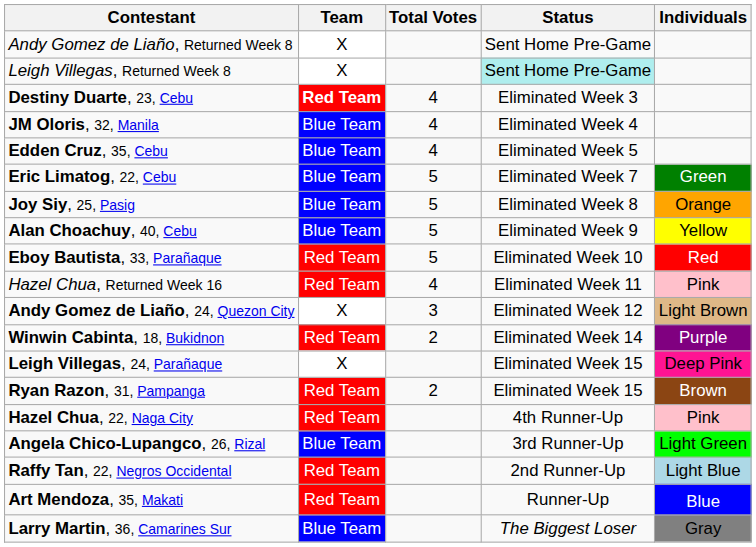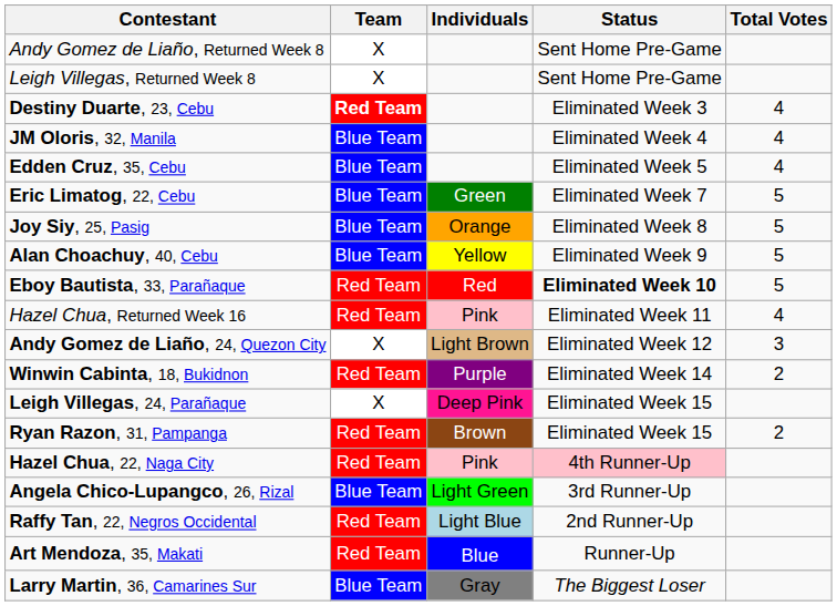columns swapped: Individuals <-> Total Votes
Leigh Villegas, Returned Week 8 | Status: paleturquoise background -> no background
Eboy Bautista, 33, Parañaque | Status: normal -> bold
Hazel Chua, 22, Naga City | Status: no background -> pink background
